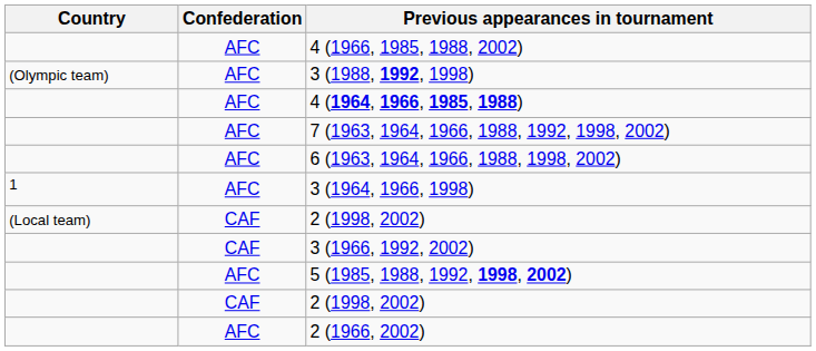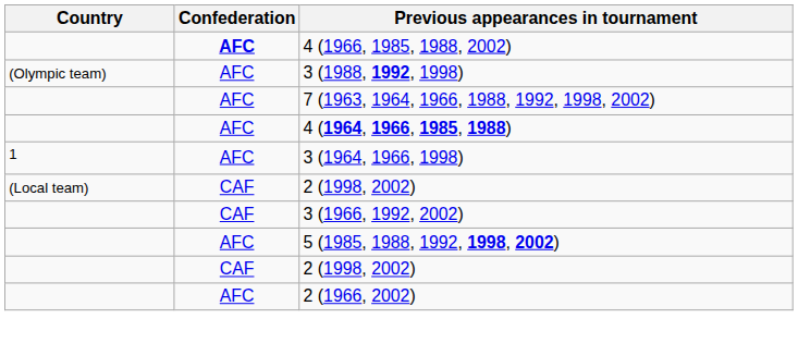4 (1966, 1985, 1988, 2002) | Confederation: normal -> bold
rows swapped: 4 (1964, 1966, 1985, 1988) <-> 7 (1963, 1964, 1966, 1988, 1992, 1998, 2002)
- row: AFC | 6 (1963, 1964, 1966, 1988, 1998, 2002)
